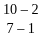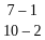rows swapped: 7 – 1 <-> 10 – 2
